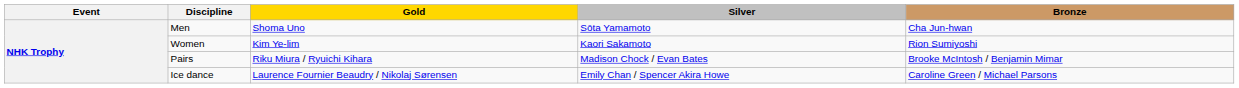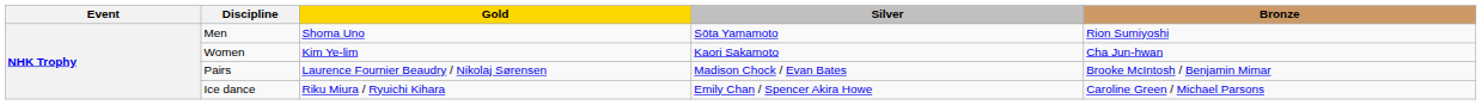Men | Bronze: Cha Jun-hwan -> Rion Sumiyoshi
Women | Bronze: Rion Sumiyoshi -> Cha Jun-hwan
Pairs | Gold: Riku Miura / Ryuichi Kihara -> Laurence Fournier Beaudry / Nikolaj Sørensen
Ice dance | Gold: Laurence Fournier Beaudry / Nikolaj Sørensen -> Riku Miura / Ryuichi Kihara
